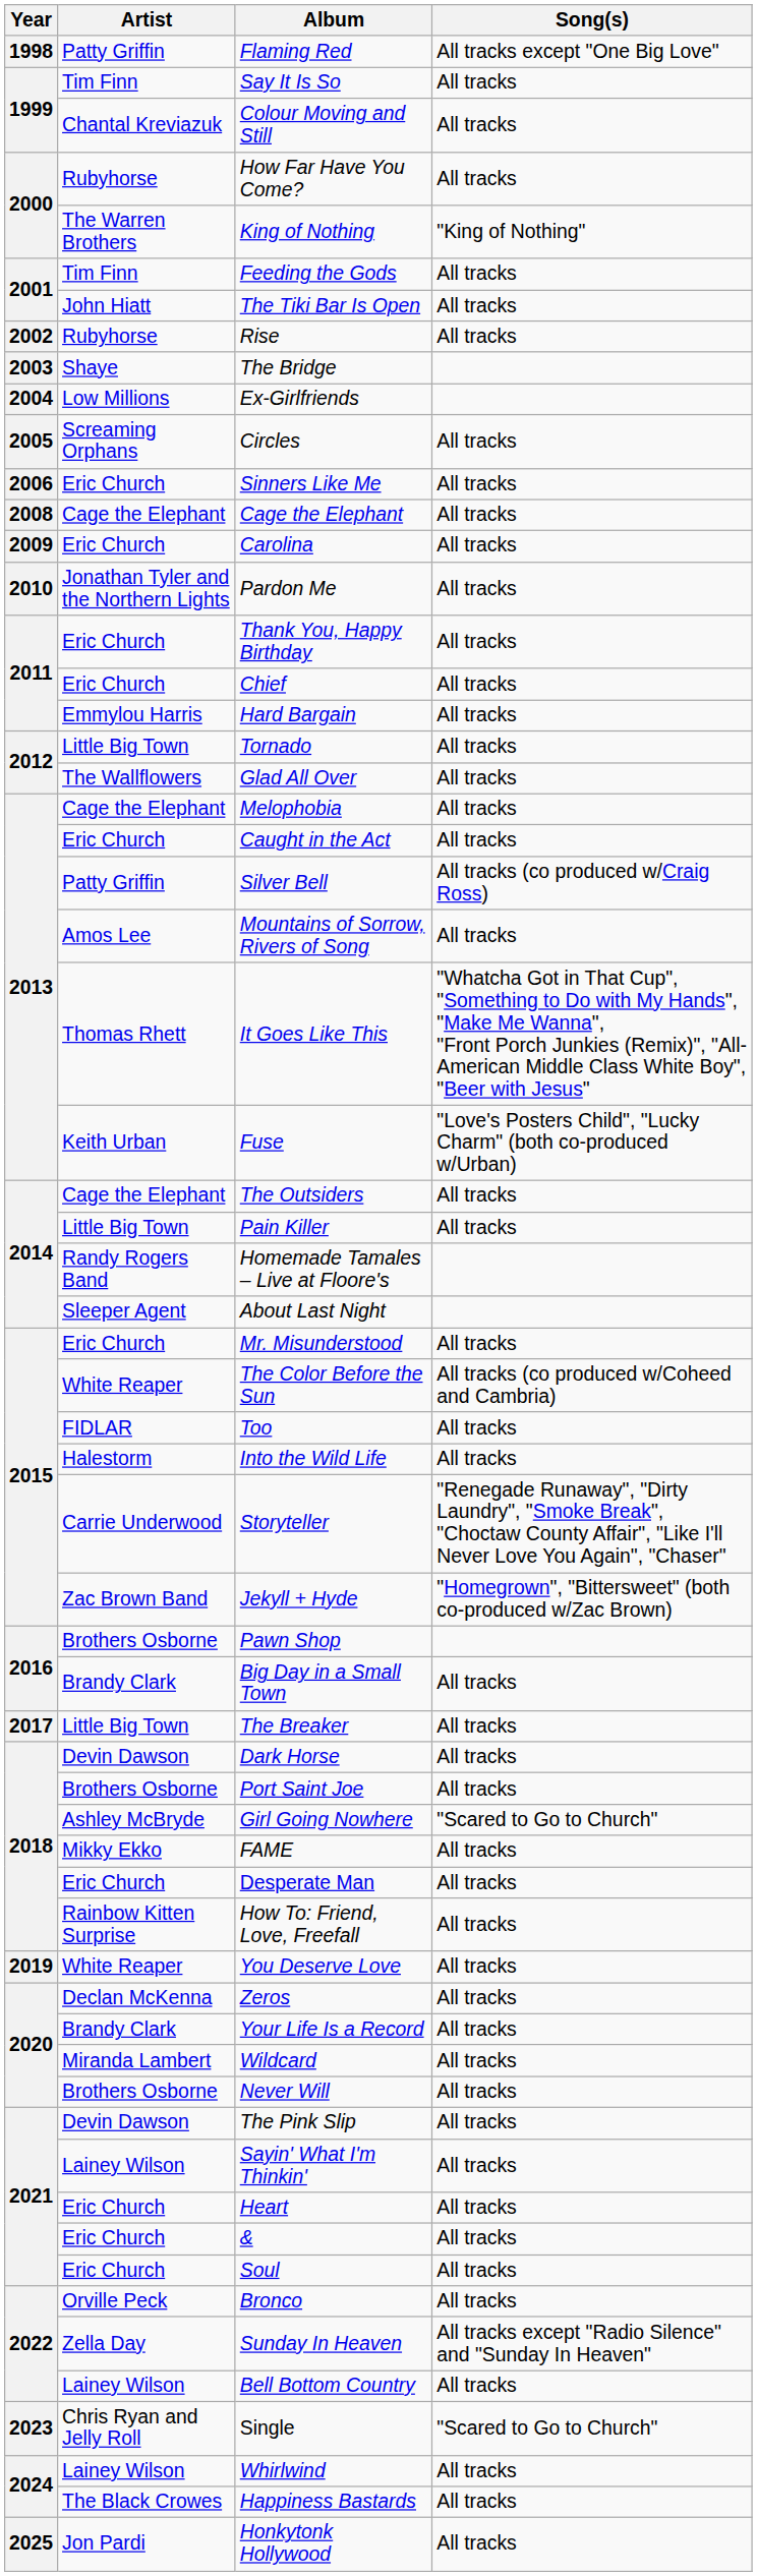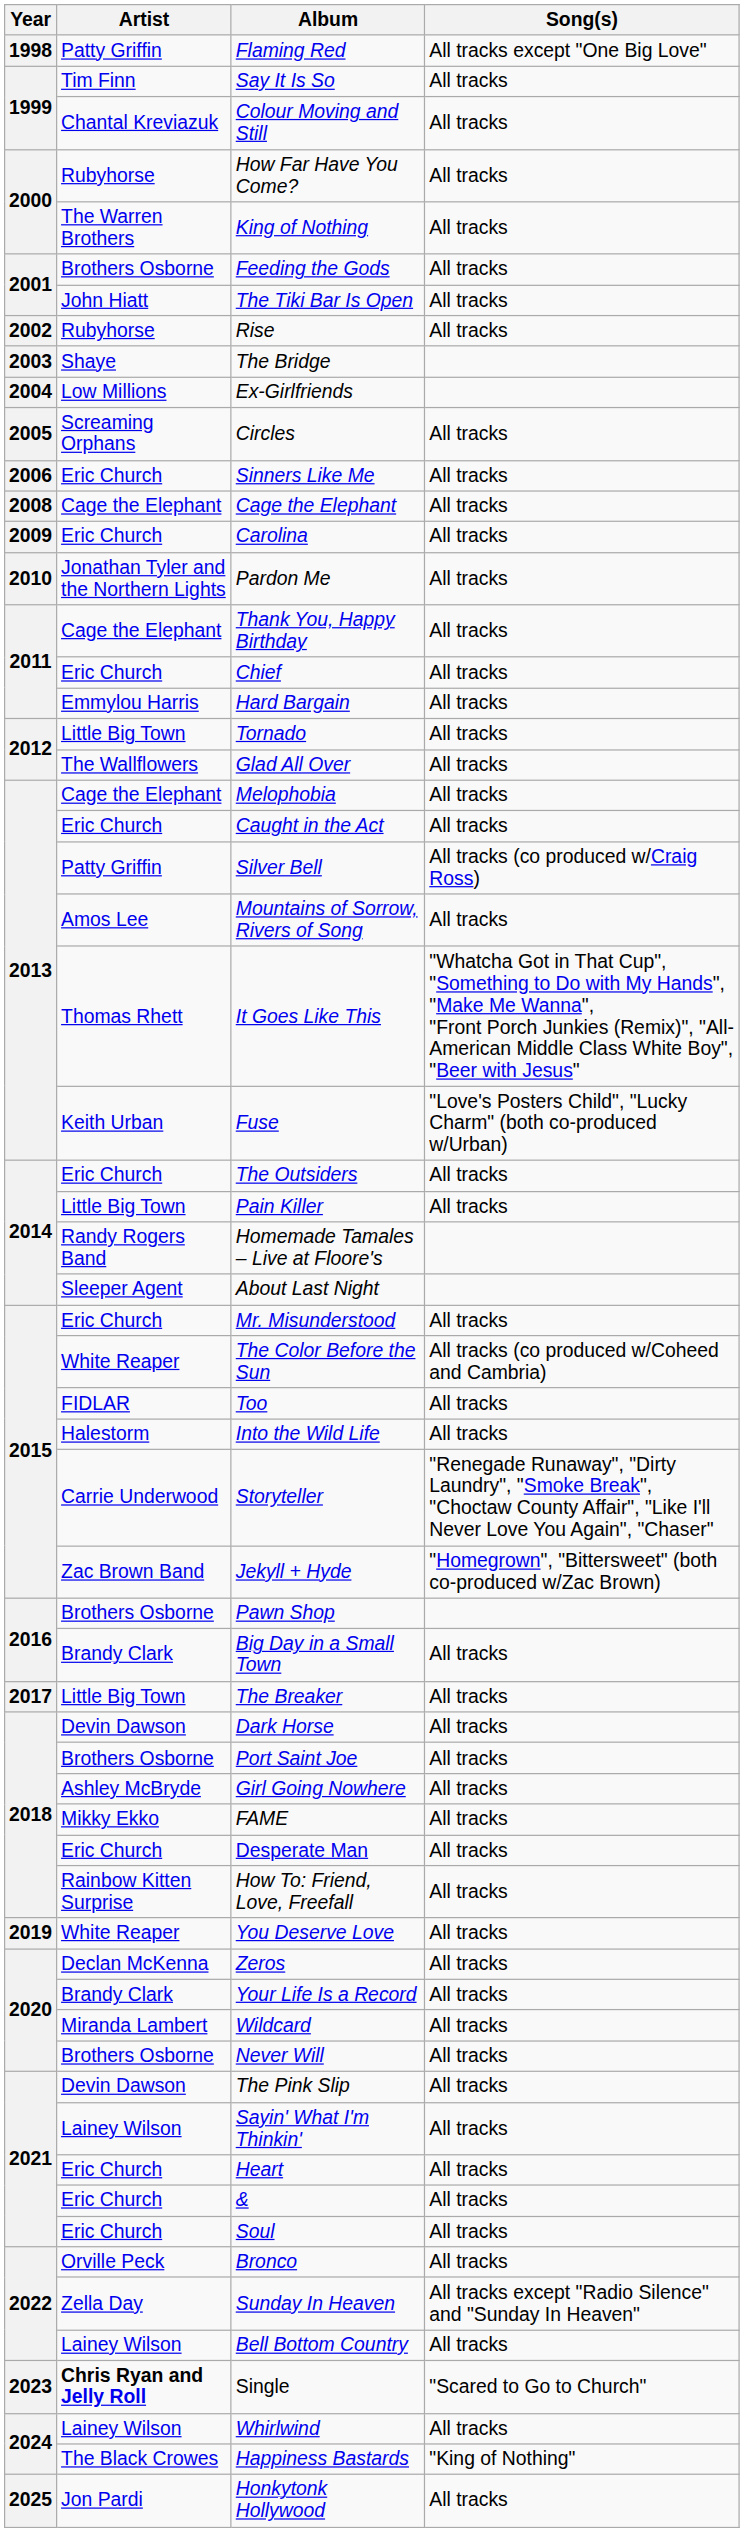King of Nothing | Song(s): "King of Nothing" -> All tracks
Feeding the Gods | Artist: Tim Finn -> Brothers Osborne
Thank You, Happy Birthday | Artist: Eric Church -> Cage the Elephant
The Outsiders | Artist: Cage the Elephant -> Eric Church
Girl Going Nowhere | Song(s): "Scared to Go to Church" -> All tracks
Single | Artist: normal -> bold
Happiness Bastards | Song(s): All tracks -> "King of Nothing"
